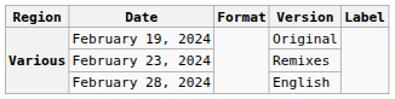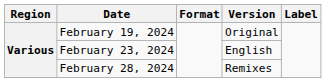February 23, 2024 | Version: Remixes -> English
February 28, 2024 | Version: English -> Remixes
